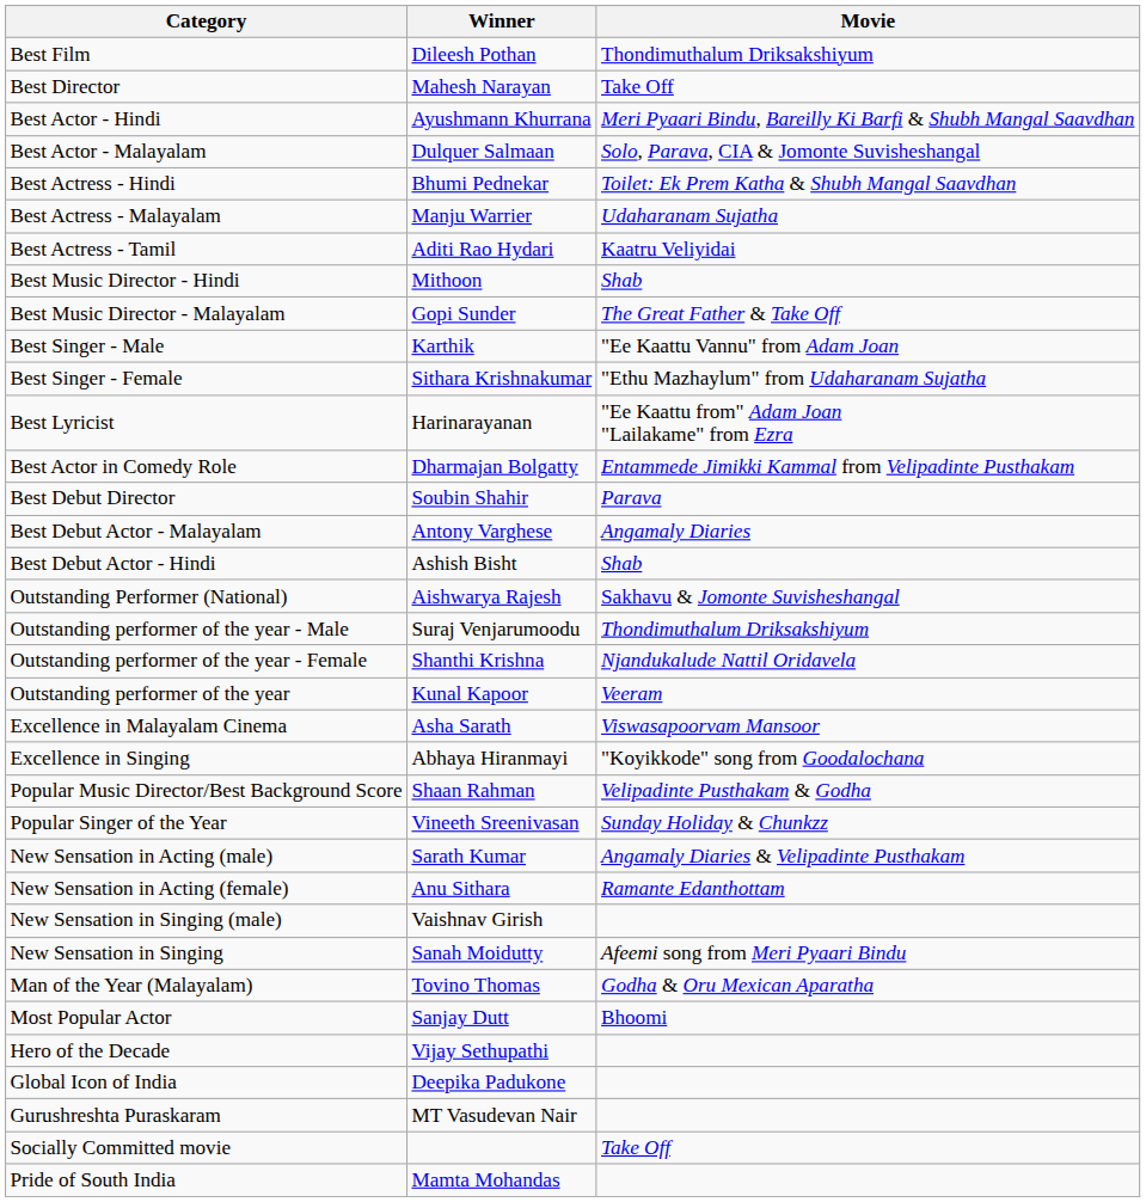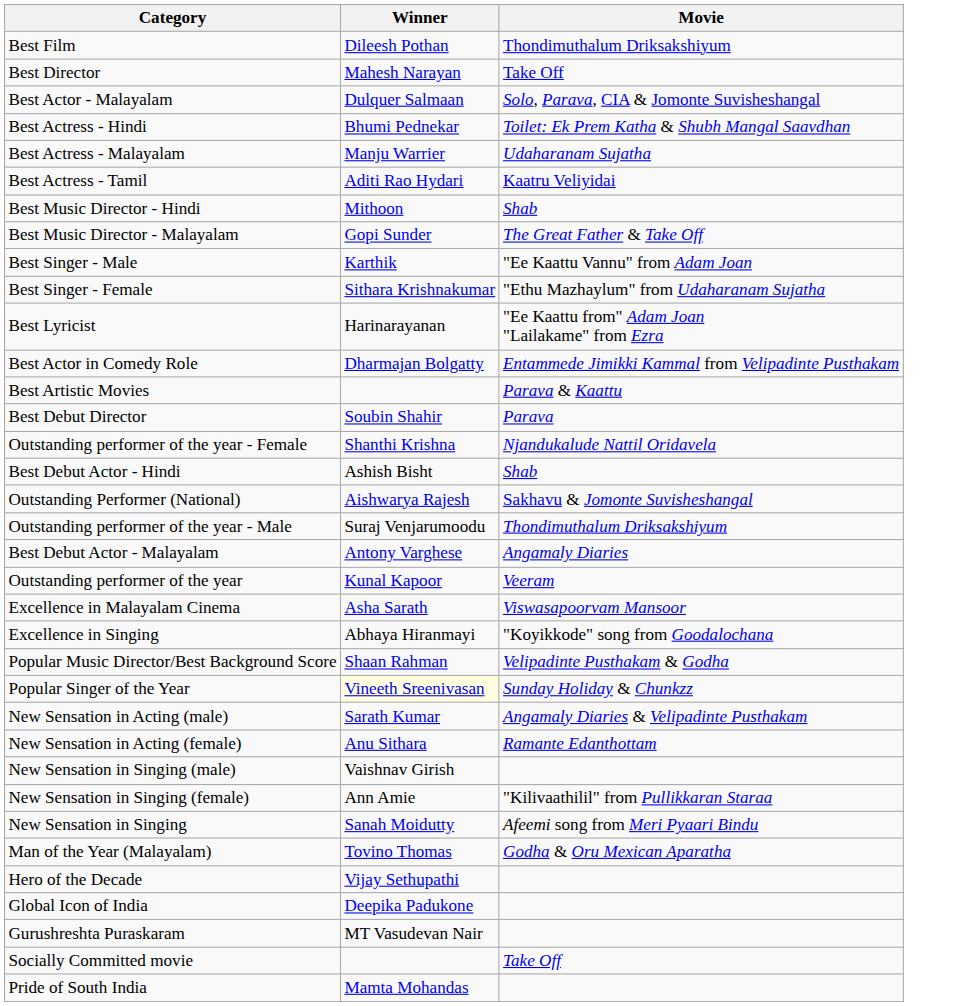- row: Best Actor - Hindi | Ayushmann Khurrana | Meri Pyaari Bindu, Bareilly Ki Barfi & Shubh Mangal Saavdhan
+ row: Best Artistic Movies | Parava & Kaattu
rows swapped: Best Debut Actor - Malayalam <-> Outstanding performer of the year - Female
Popular Singer of the Year | Winner: no background -> lightyellow background
+ row: New Sensation in Singing (female) | Ann Amie | "Kilivaathilil" from Pullikkaran Staraa
- row: Most Popular Actor | Sanjay Dutt | Bhoomi
